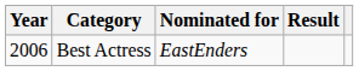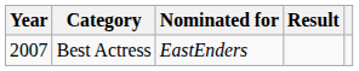Best Actress | Year: 2006 -> 2007
